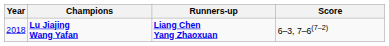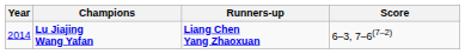Lu Jiajing Wang Yafan | Year: 2018 -> 2014
